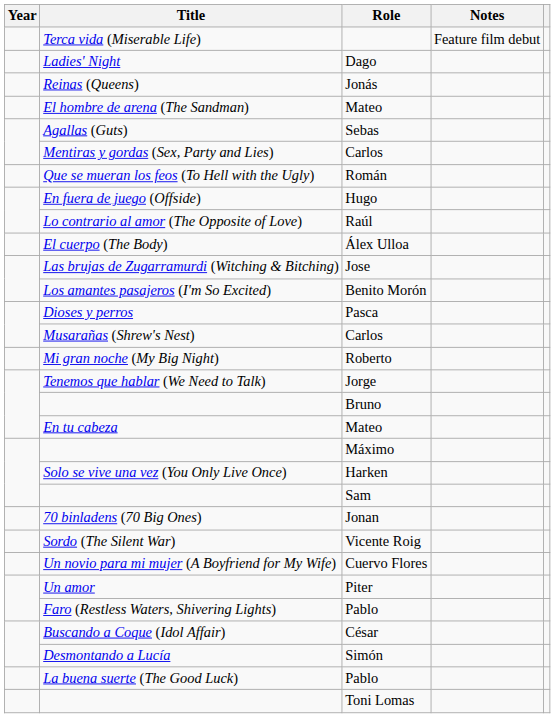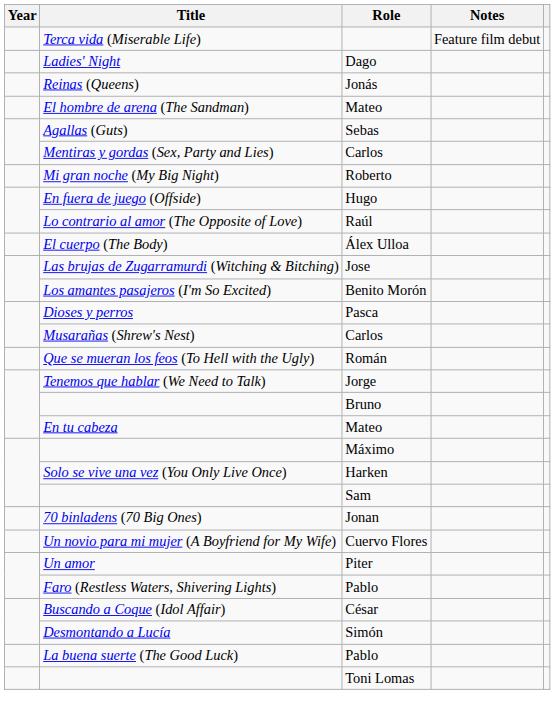rows swapped: Que se mueran los feos (To Hell with the Ugly) <-> Mi gran noche (My Big Night)
- row: Sordo (The Silent War) | Vicente Roig
